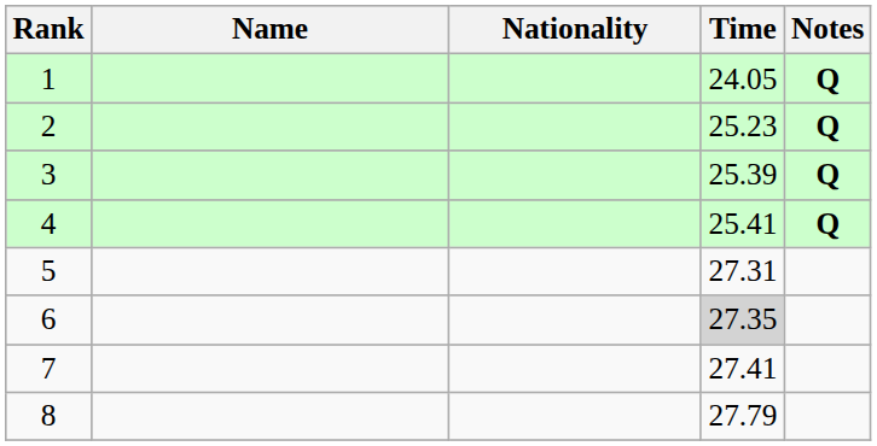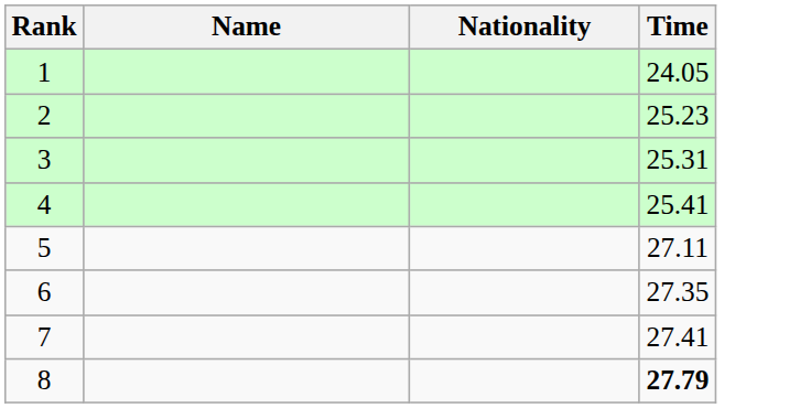- column: Notes | Q | Q | Q | Q
3 | Time: 25.39 -> 25.31
5 | Time: 27.31 -> 27.11
6 | Time: lightgrey background -> no background
8 | Time: normal -> bold
